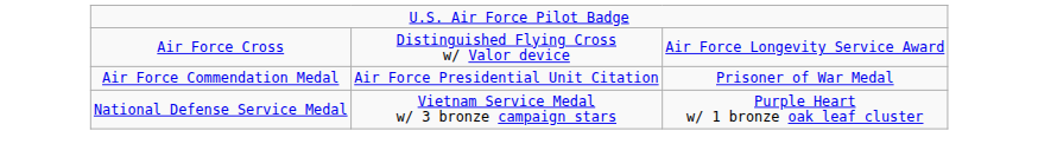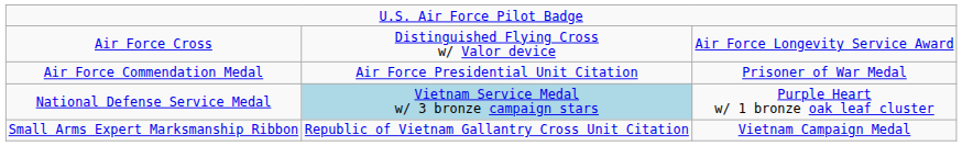National Defense Service Medal | column 2: no background -> lightblue background
+ row: Small Arms Expert Marksmanship Ribbon | Republic of Vietnam Gallantry Cross Unit Citation | Vietnam Campaign Medal
